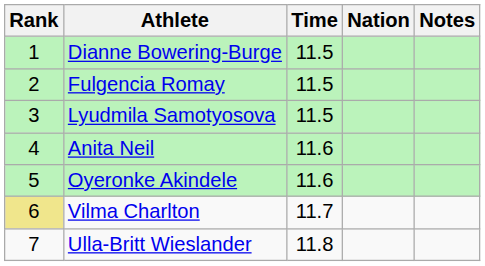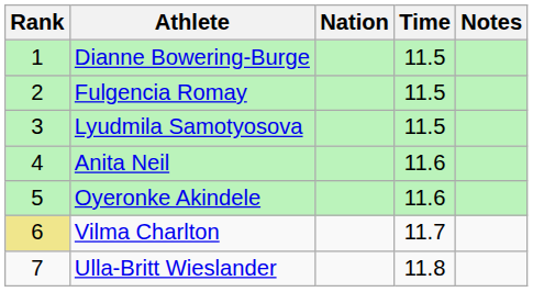columns swapped: Nation <-> Time
